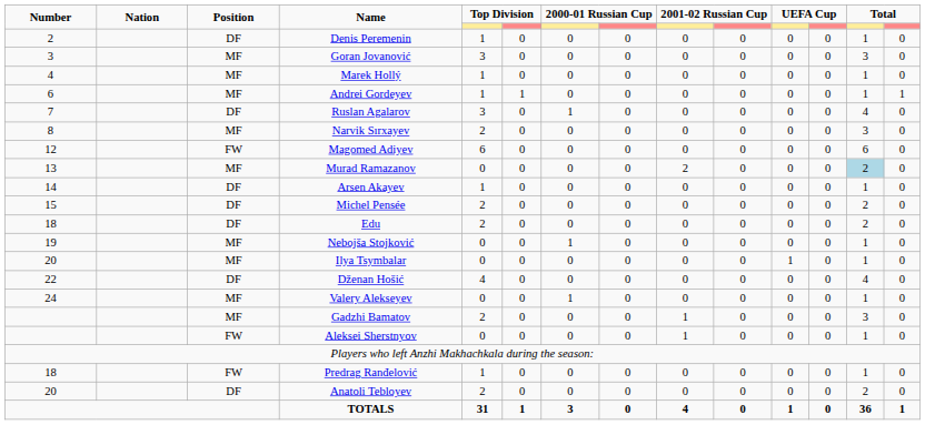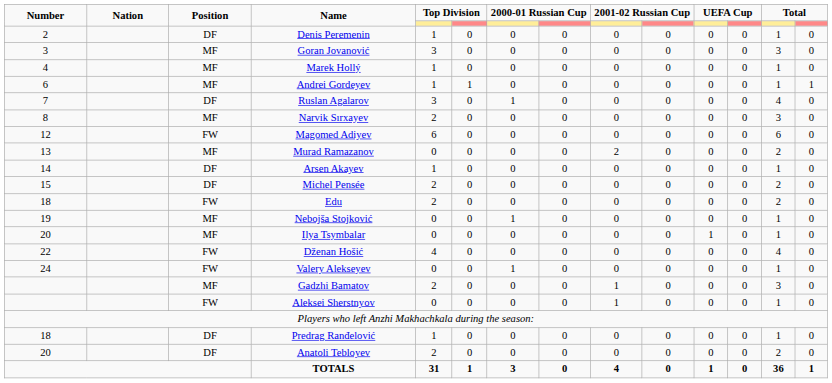Murad Ramazanov | column 13: lightblue background -> no background
Edu | Position: DF -> FW
Dženan Hošić | Position: DF -> FW
Valery Alekseyev | Position: MF -> FW
Predrag Ranđelović | Position: FW -> DF
